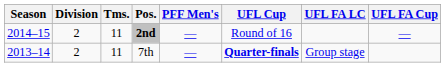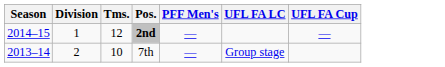- column: UFL Cup | Round of 16 | Quarter-finals
2nd | Division: 2 -> 1
2nd | Tms.: 11 -> 12
7th | Tms.: 11 -> 10
